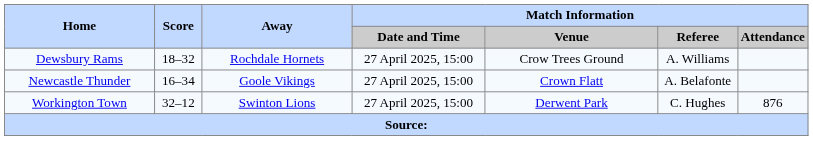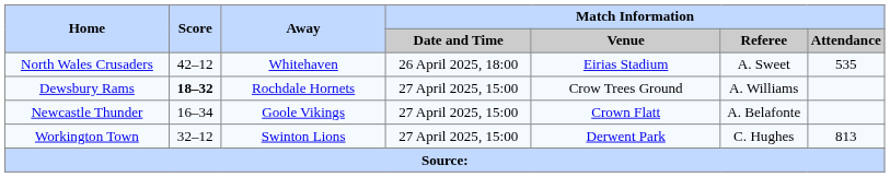+ row: North Wales Crusaders | 42–12 | Whitehaven | 26 April 2025, 18:00 | Eirias Stadium | A. Sweet | 535
Dewsbury Rams | Score: normal -> bold
Workington Town | Match Information / Attendance: 876 -> 813
